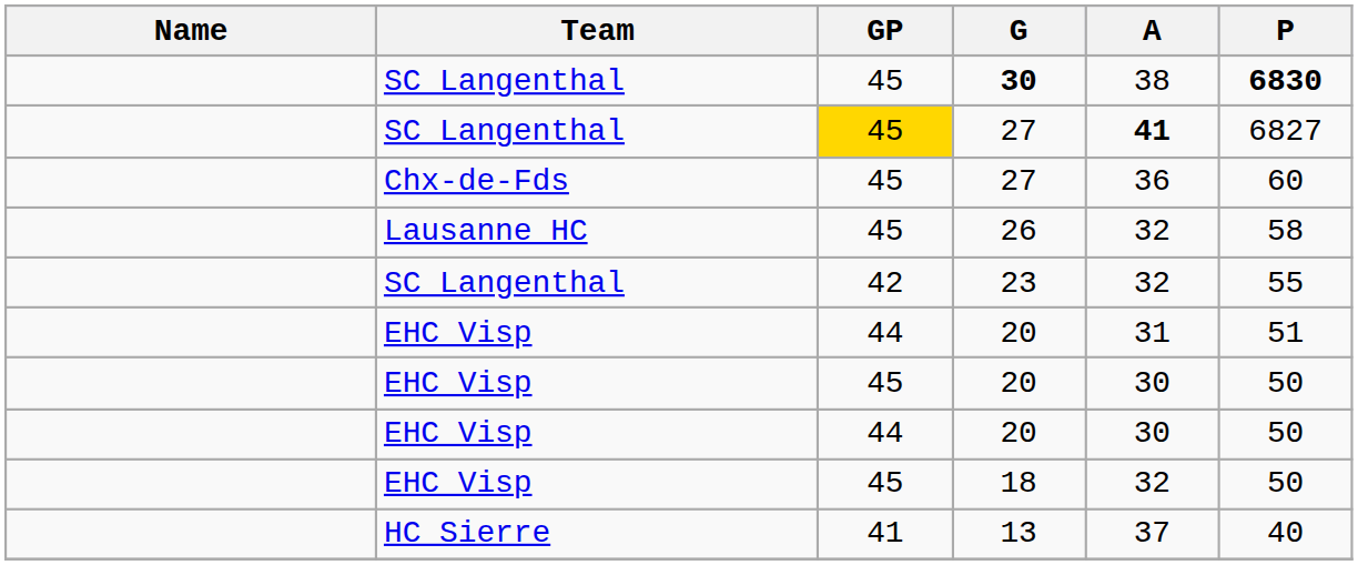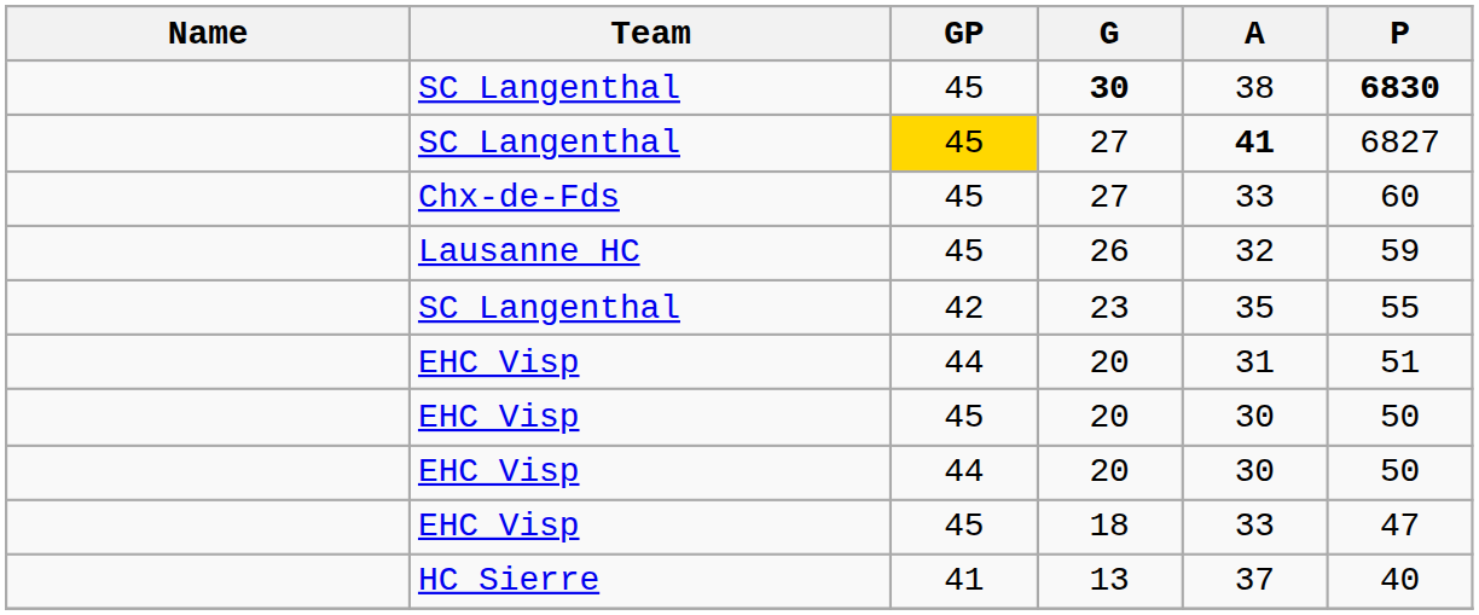Chx-de-Fds / 27 | A: 36 -> 33
26 | P: 58 -> 59
23 | A: 32 -> 35
18 | A: 32 -> 33
18 | P: 50 -> 47
